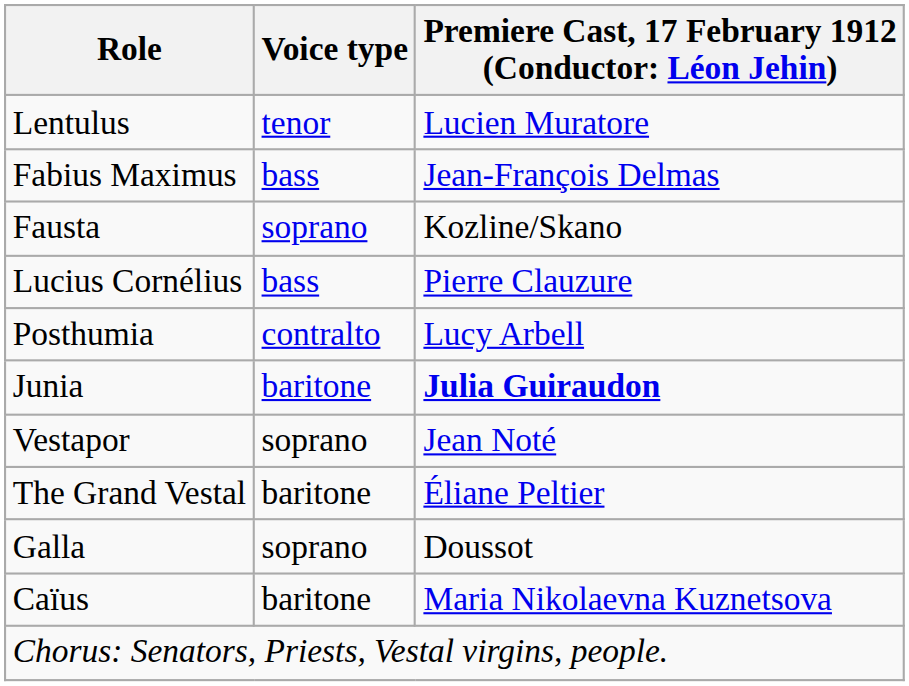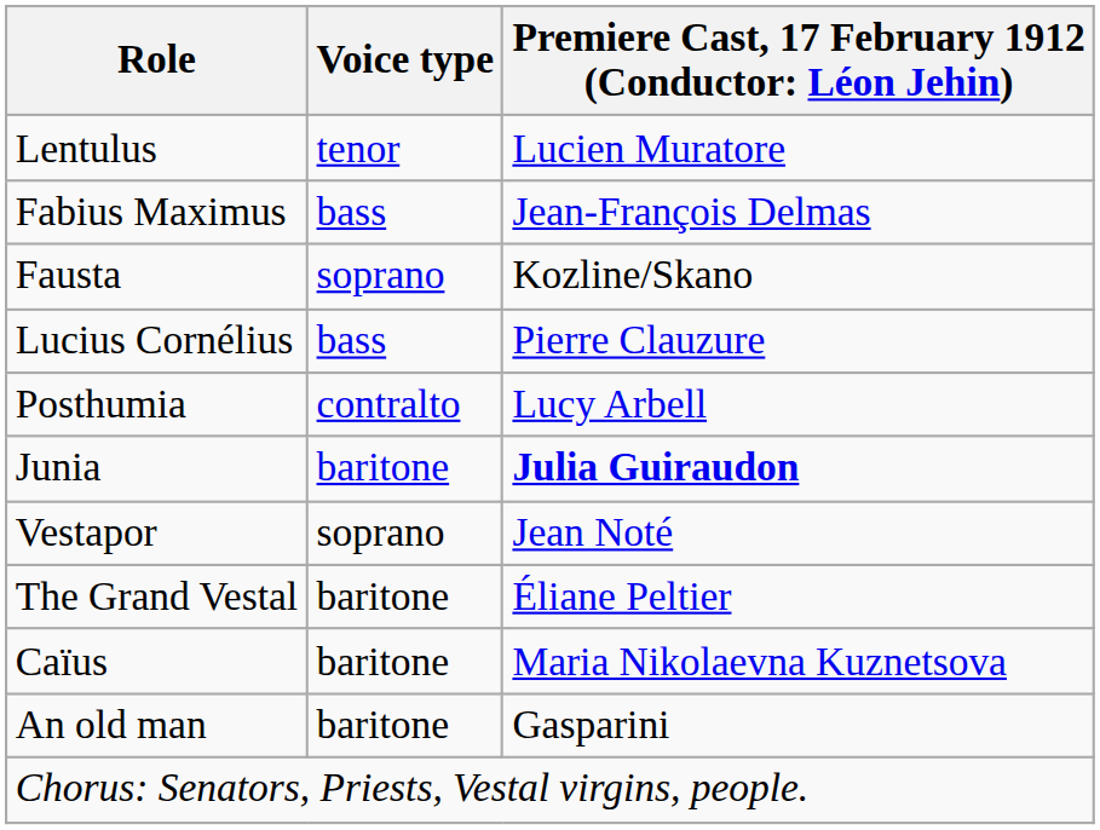- row: Galla | soprano | Doussot
+ row: An old man | baritone | Gasparini
